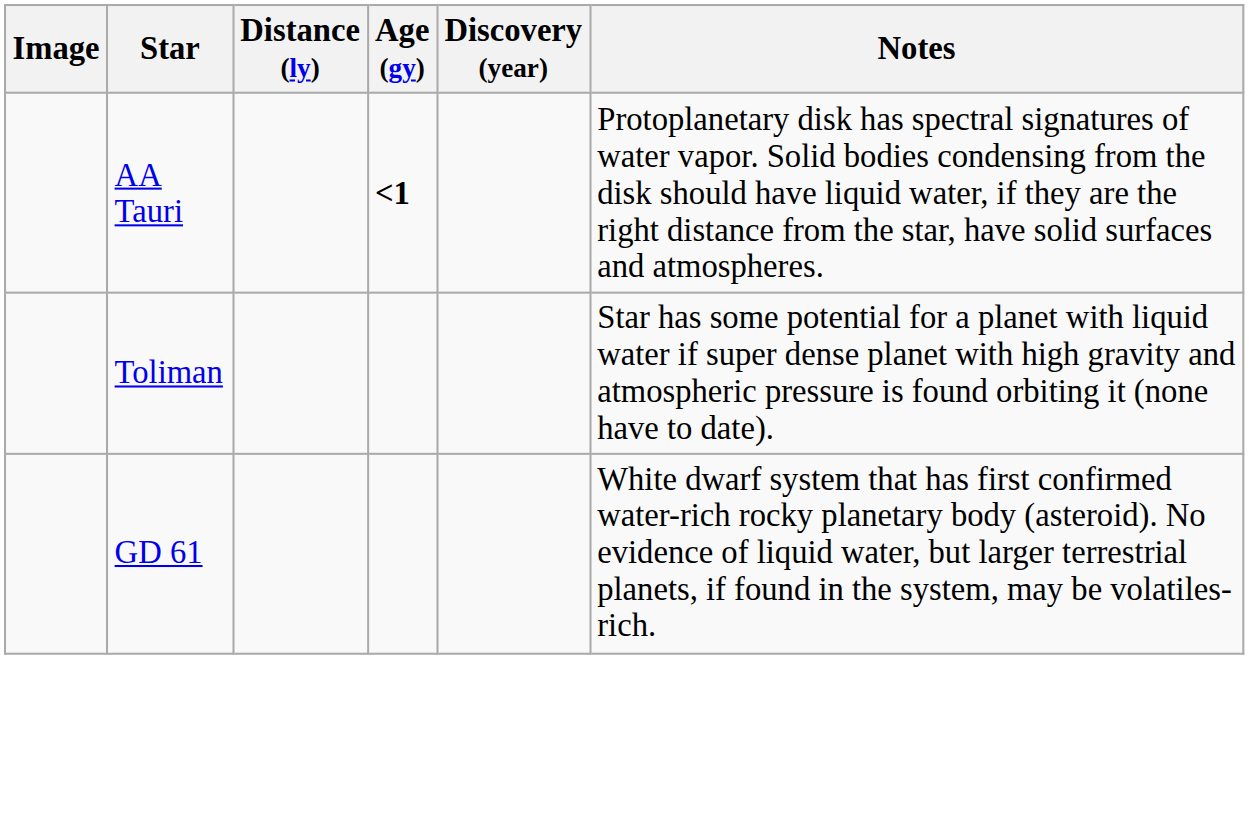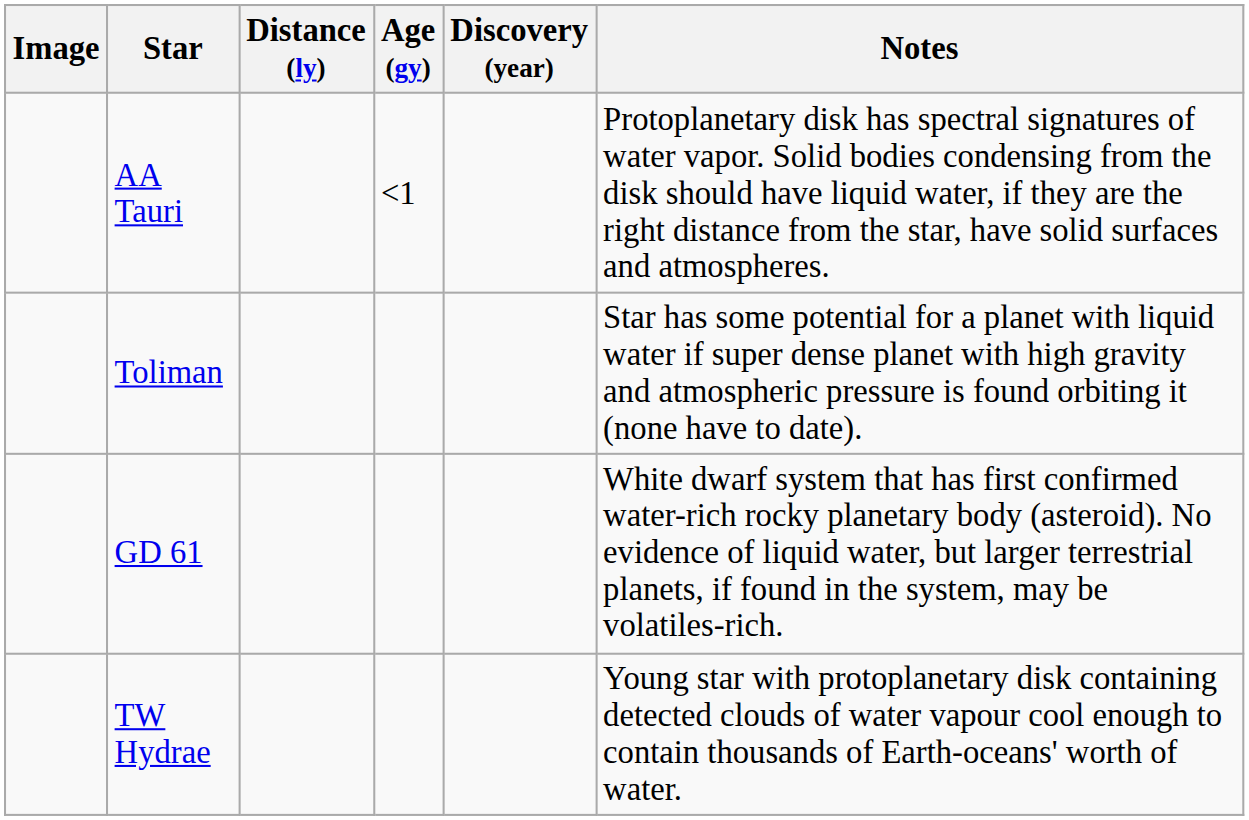AA Tauri | Age (gy): bold -> normal
+ row: TW Hydrae | Young star with protoplanetary disk containing detected clouds of water vapour cool enough to contain thousands of Earth-oceans' worth of water.
